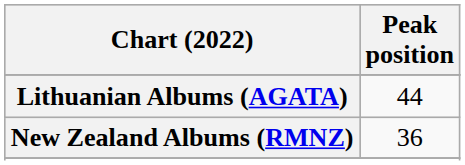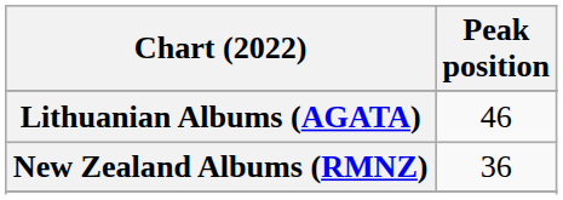Lithuanian Albums (AGATA) | Peak position: 44 -> 46
